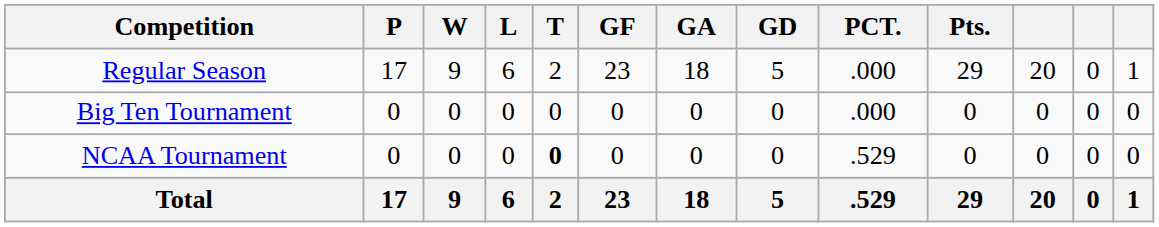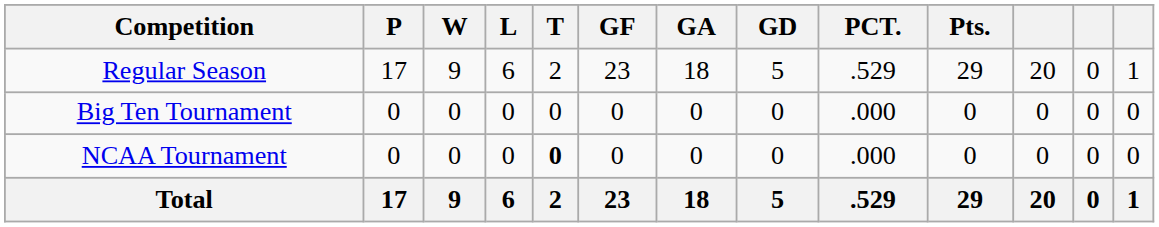Regular Season | PCT.: .000 -> .529
NCAA Tournament | PCT.: .529 -> .000
